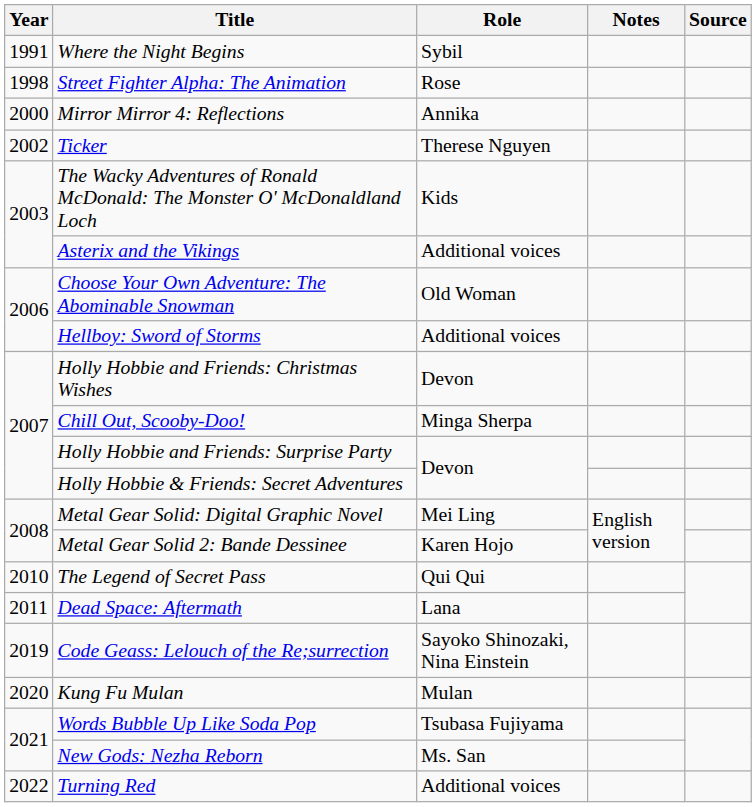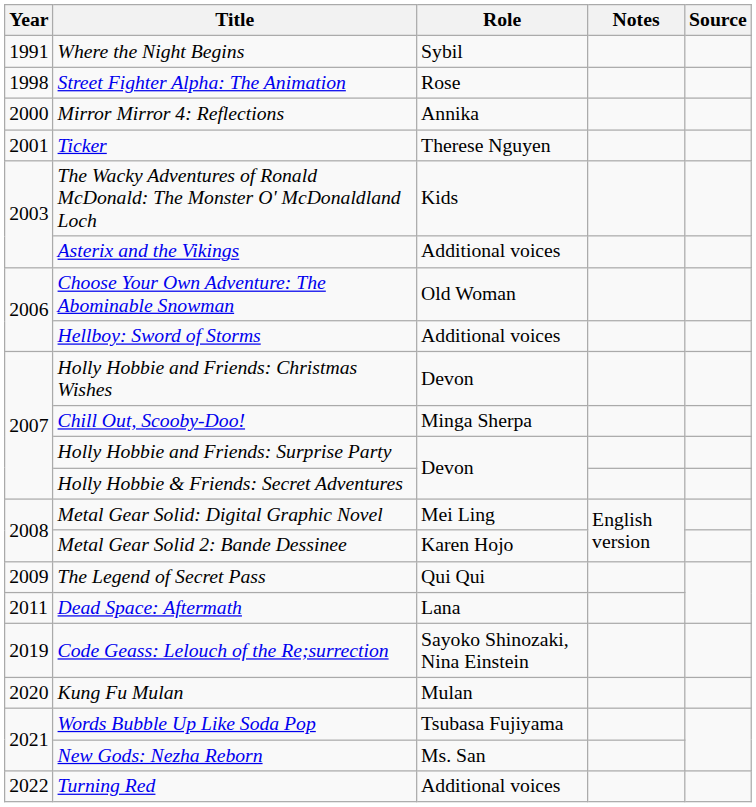Ticker | Year: 2002 -> 2001
The Legend of Secret Pass | Year: 2010 -> 2009
